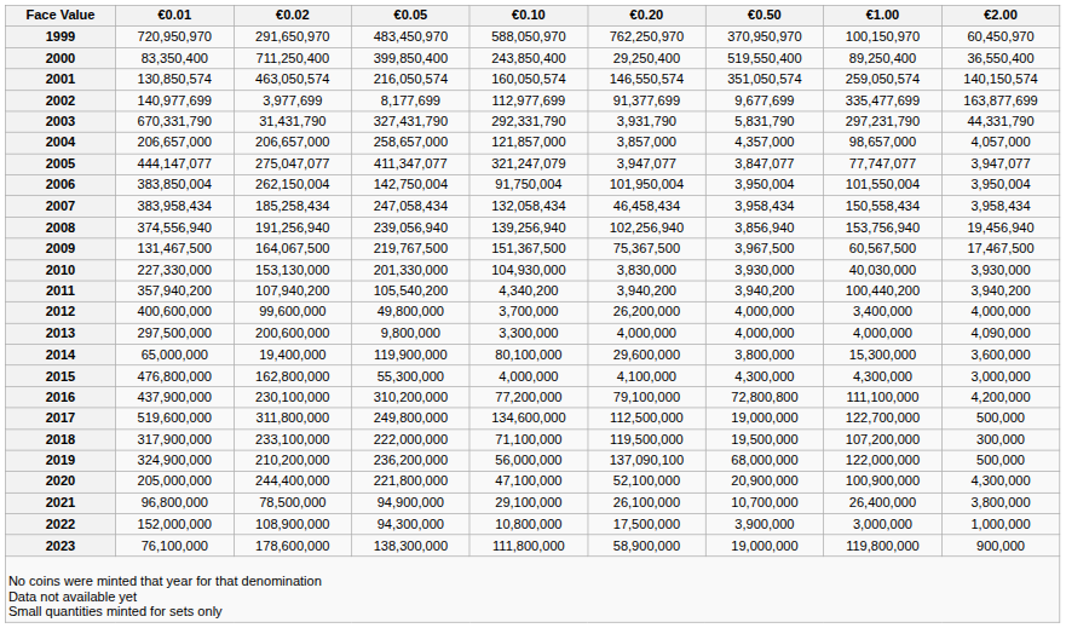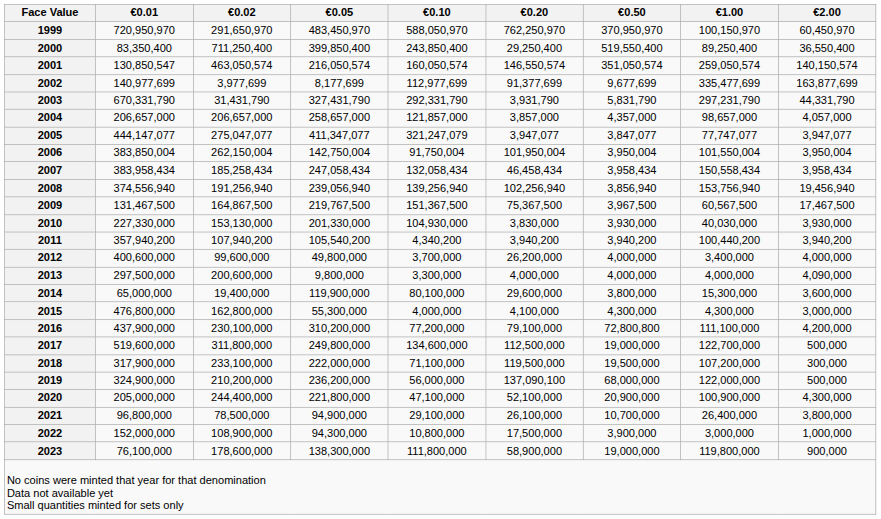2001 | €0.01: 130,850,574 -> 130,850,547
2009 | €0.02: 164,067,500 -> 164,867,500
